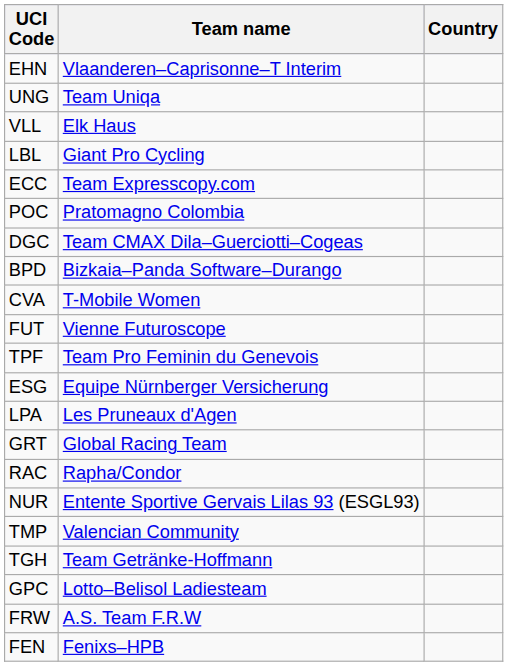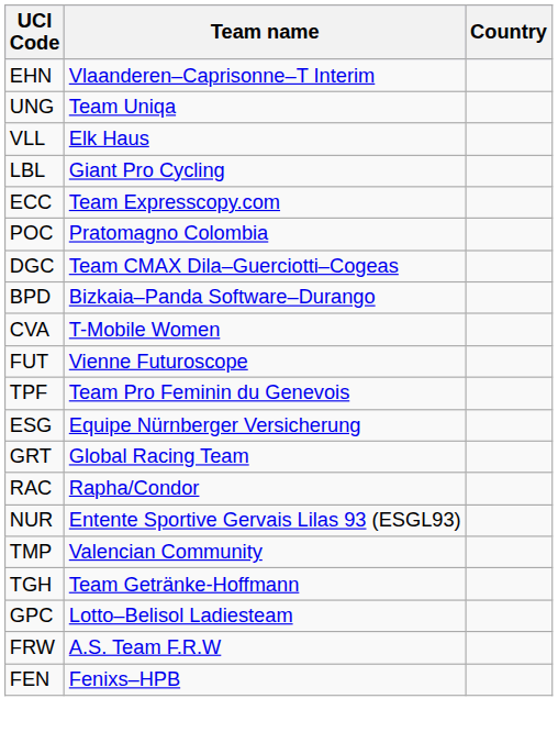- row: LPA | Les Pruneaux d'Agen
